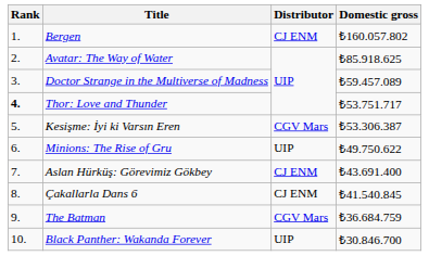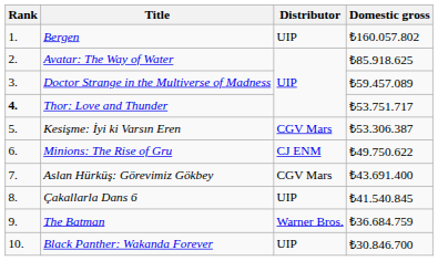Bergen | Distributor: CJ ENM -> UIP
Minions: The Rise of Gru | Distributor: UIP -> CJ ENM
Aslan Hürküş: Görevimiz Gökbey | Distributor: CJ ENM -> CGV Mars
Çakallarla Dans 6 | Distributor: CJ ENM -> UIP
The Batman | Distributor: CGV Mars -> Warner Bros.
